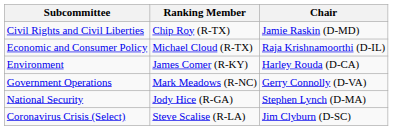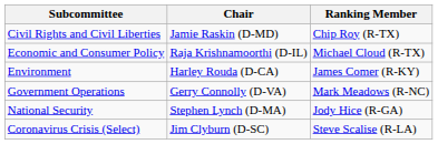columns swapped: Chair <-> Ranking Member
